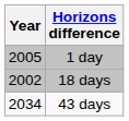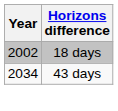- row: 2005 | 1 day
